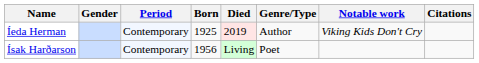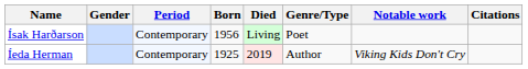rows swapped: Íeda Herman <-> Ísak Harðarson
